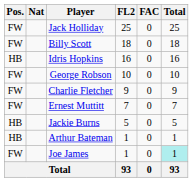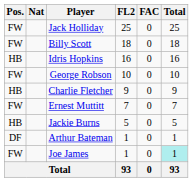Charlie Fletcher | Pos.: FW -> HB
Arthur Bateman | Pos.: HB -> DF
